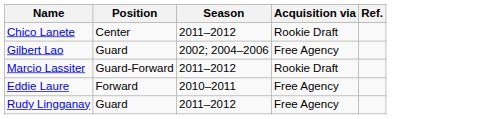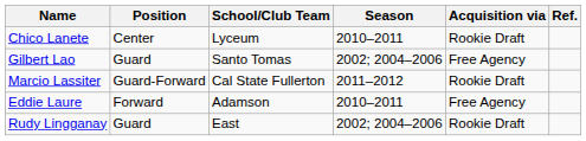+ column: School/Club Team | Lyceum | Santo Tomas | Cal State Fullerton | Adamson | East
Chico Lanete | Season: 2011–2012 -> 2010–2011
Rudy Lingganay | Season: 2011–2012 -> 2002; 2004–2006
Rudy Lingganay | Acquisition via: Free Agency -> Rookie Draft
